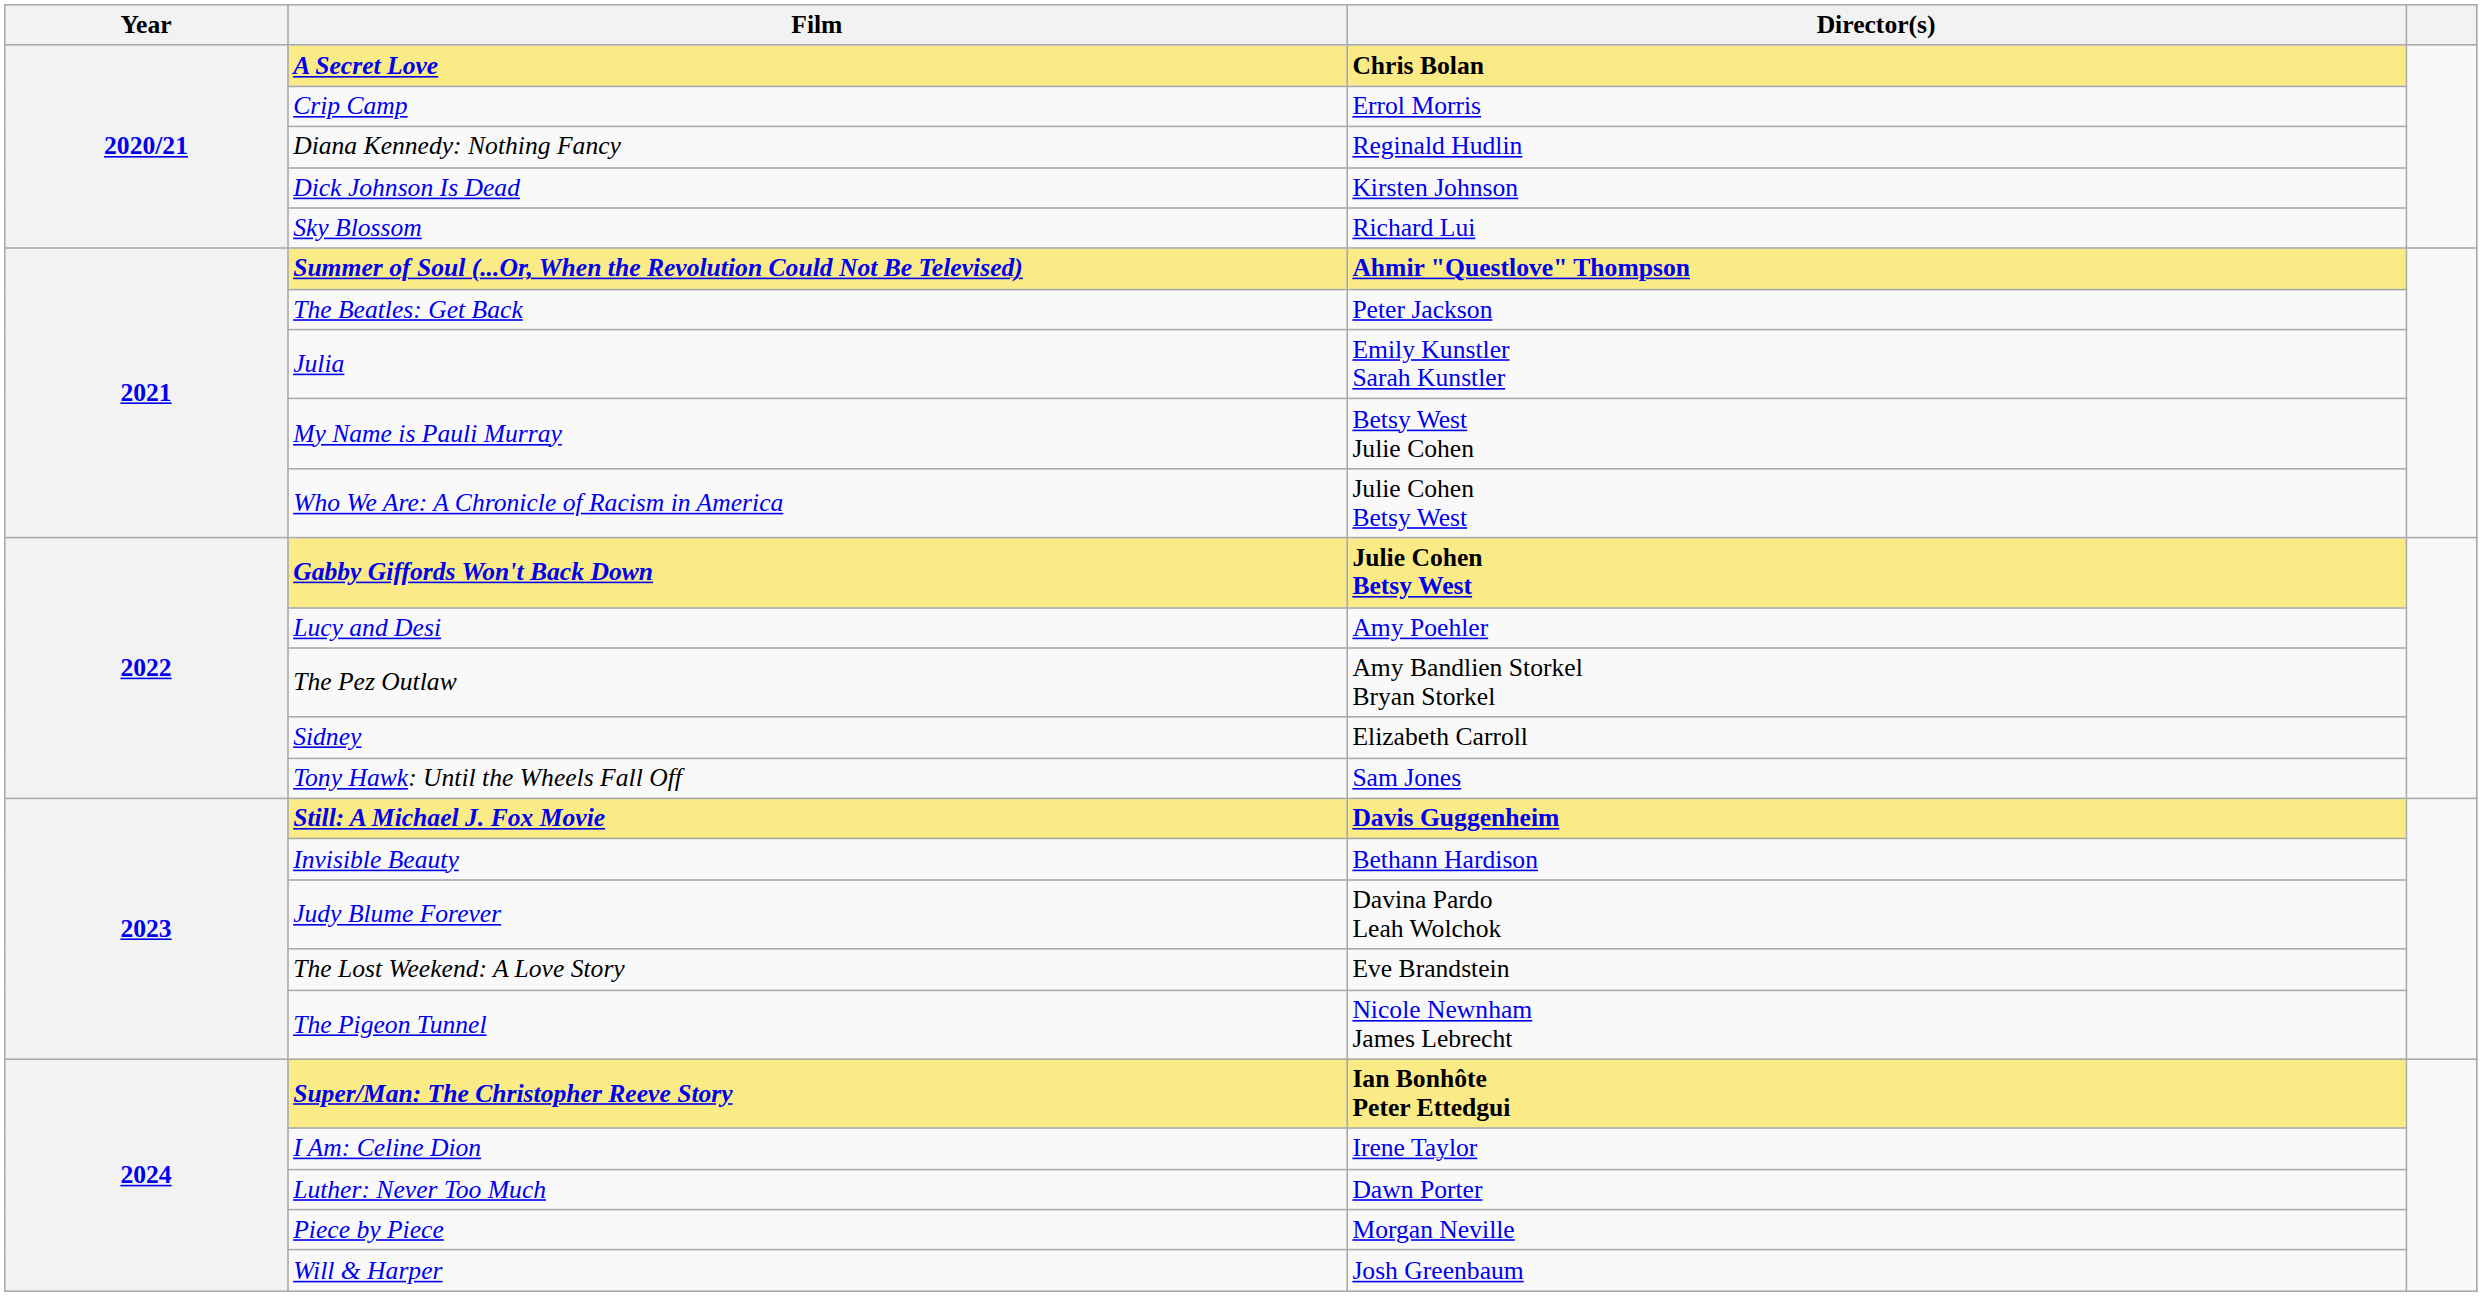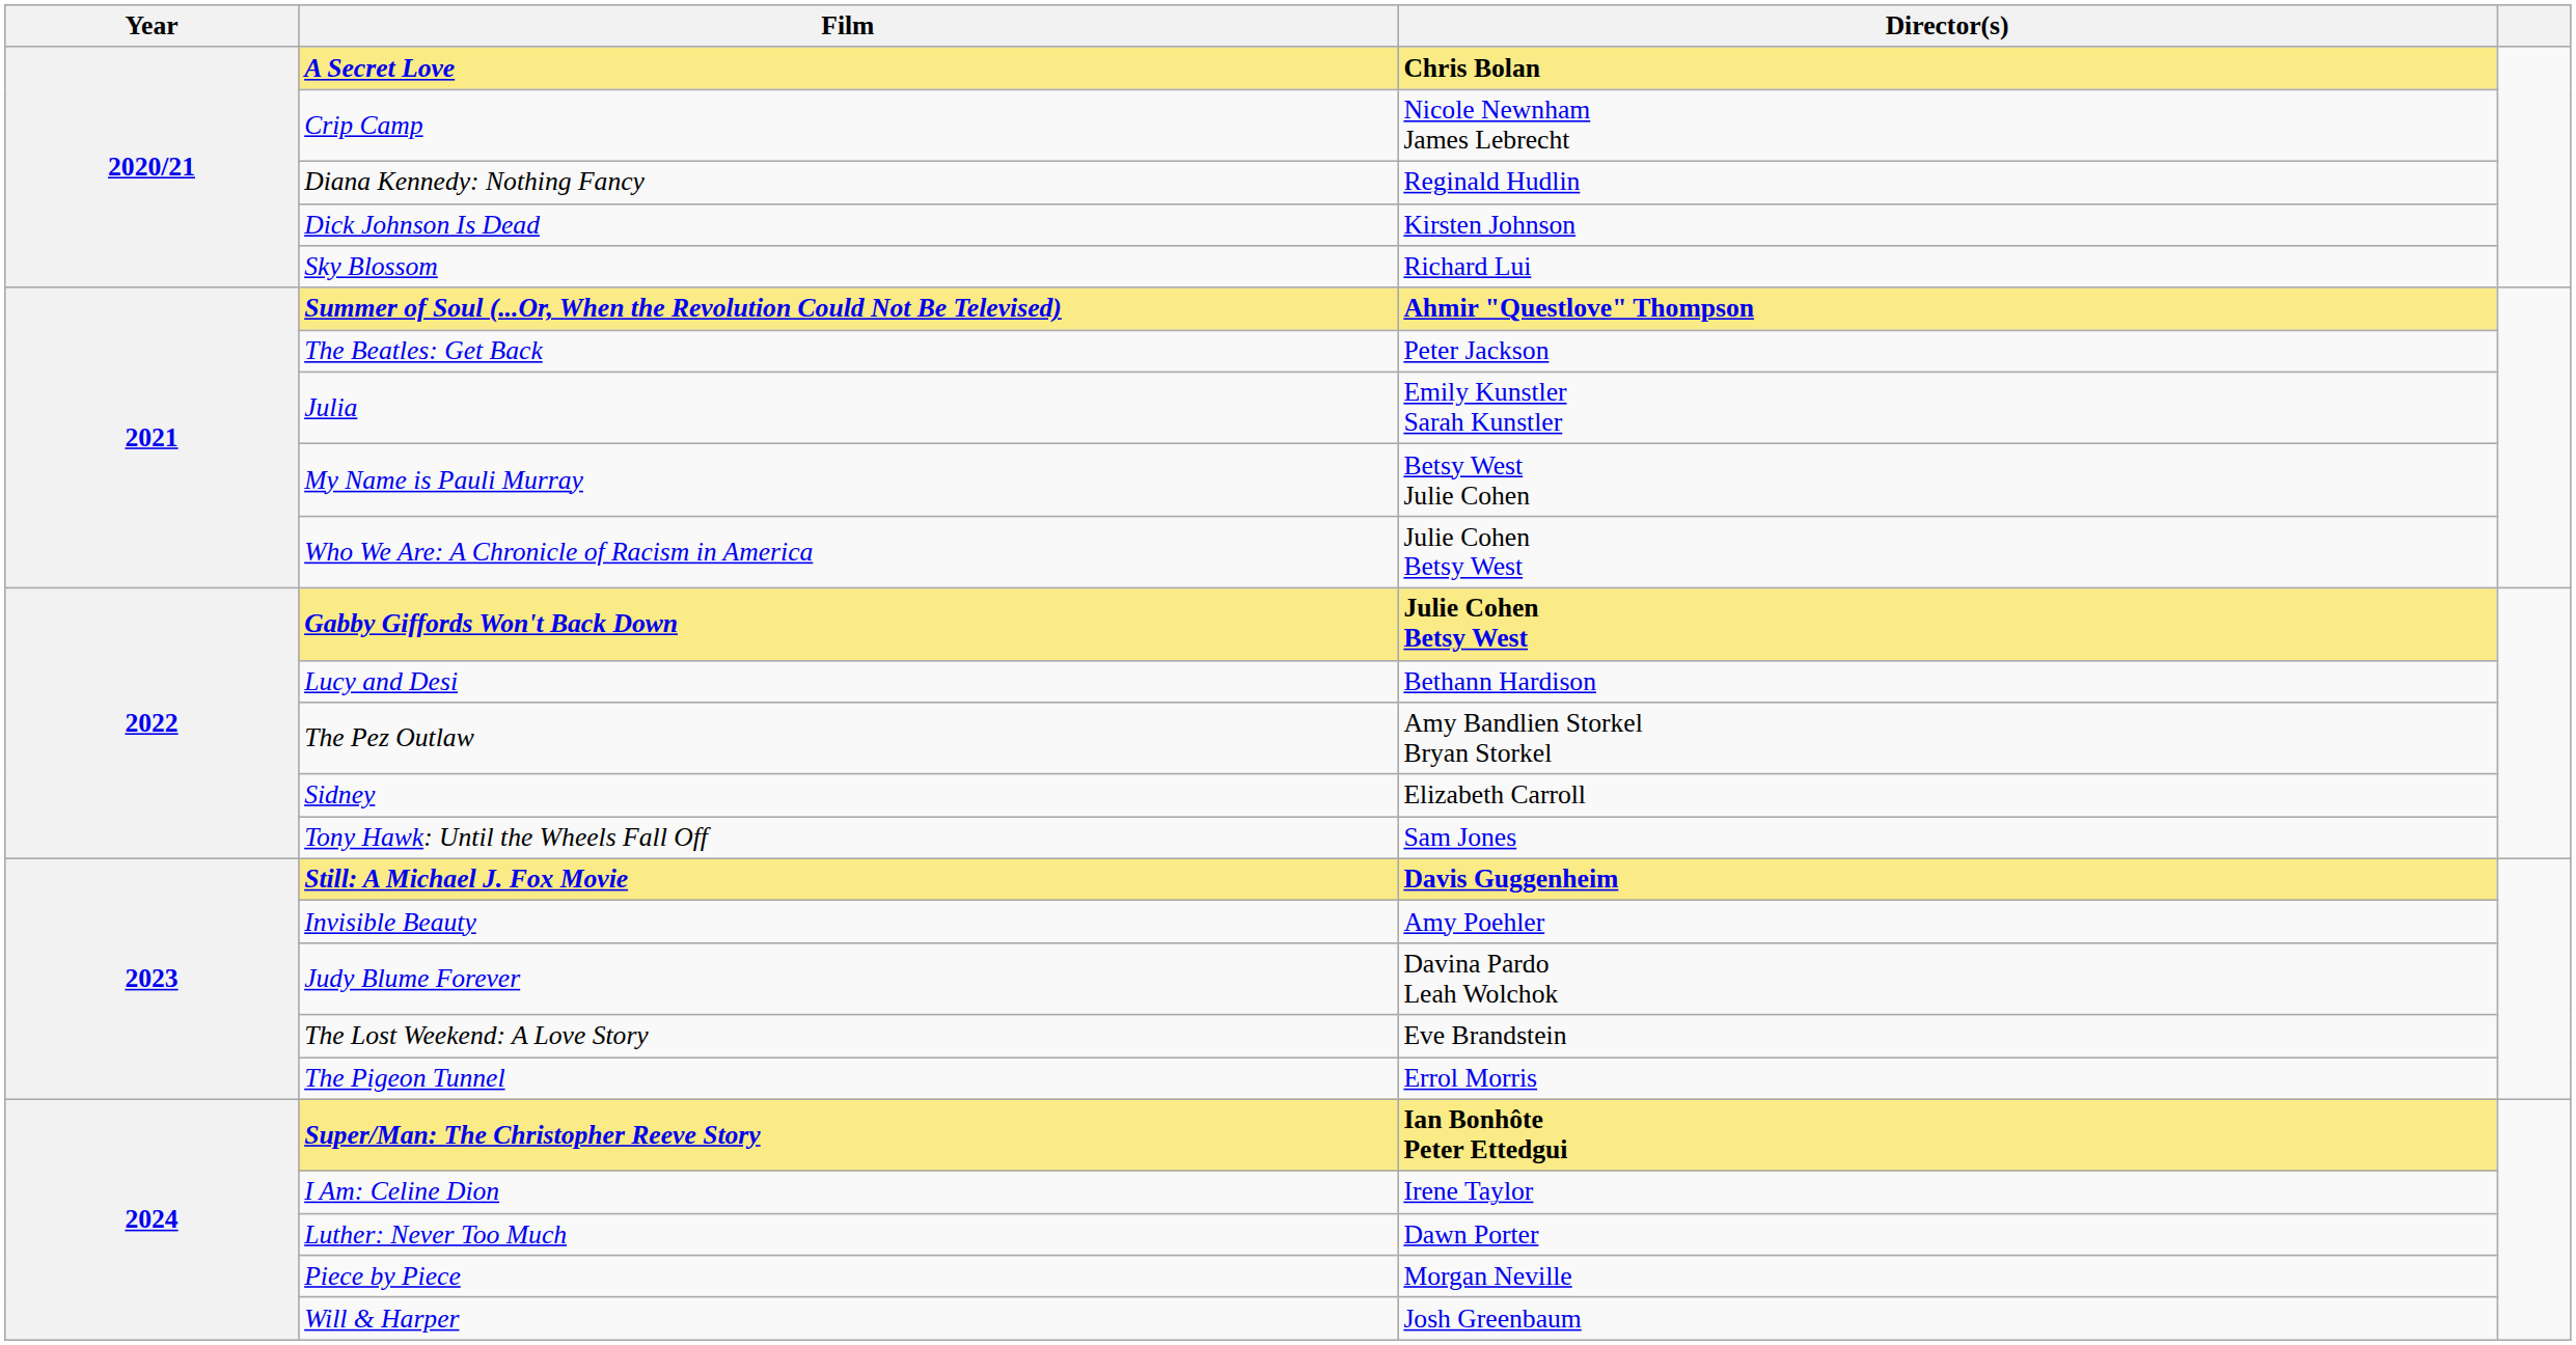Crip Camp | Director(s): Errol Morris -> Nicole Newnham James Lebrecht
Lucy and Desi | Director(s): Amy Poehler -> Bethann Hardison
Invisible Beauty | Director(s): Bethann Hardison -> Amy Poehler
The Pigeon Tunnel | Director(s): Nicole Newnham James Lebrecht -> Errol Morris
